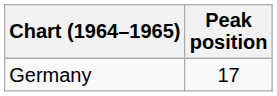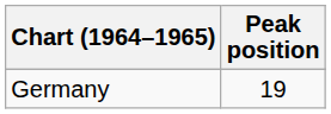Germany | Peak position: 17 -> 19
